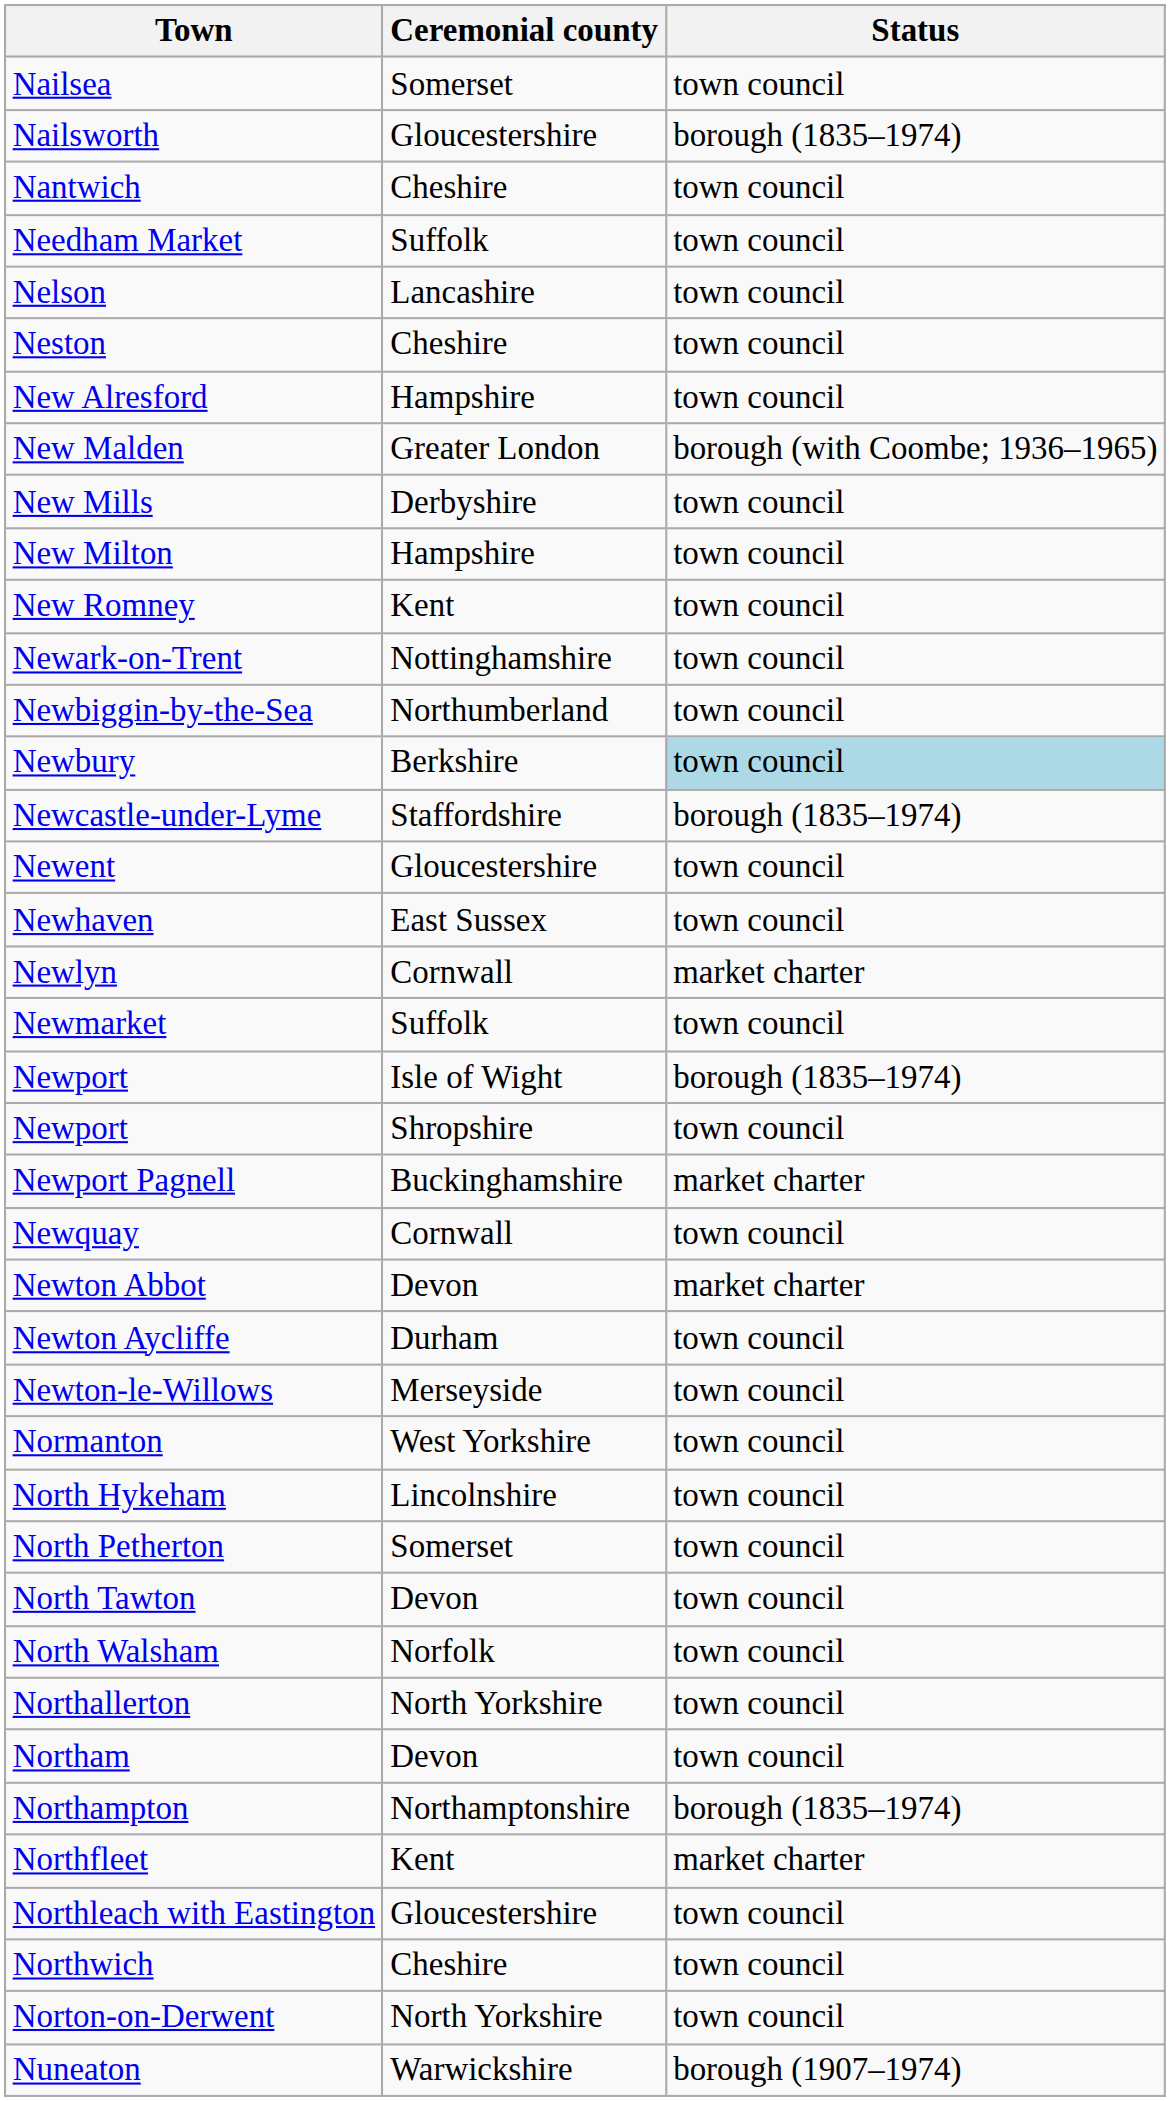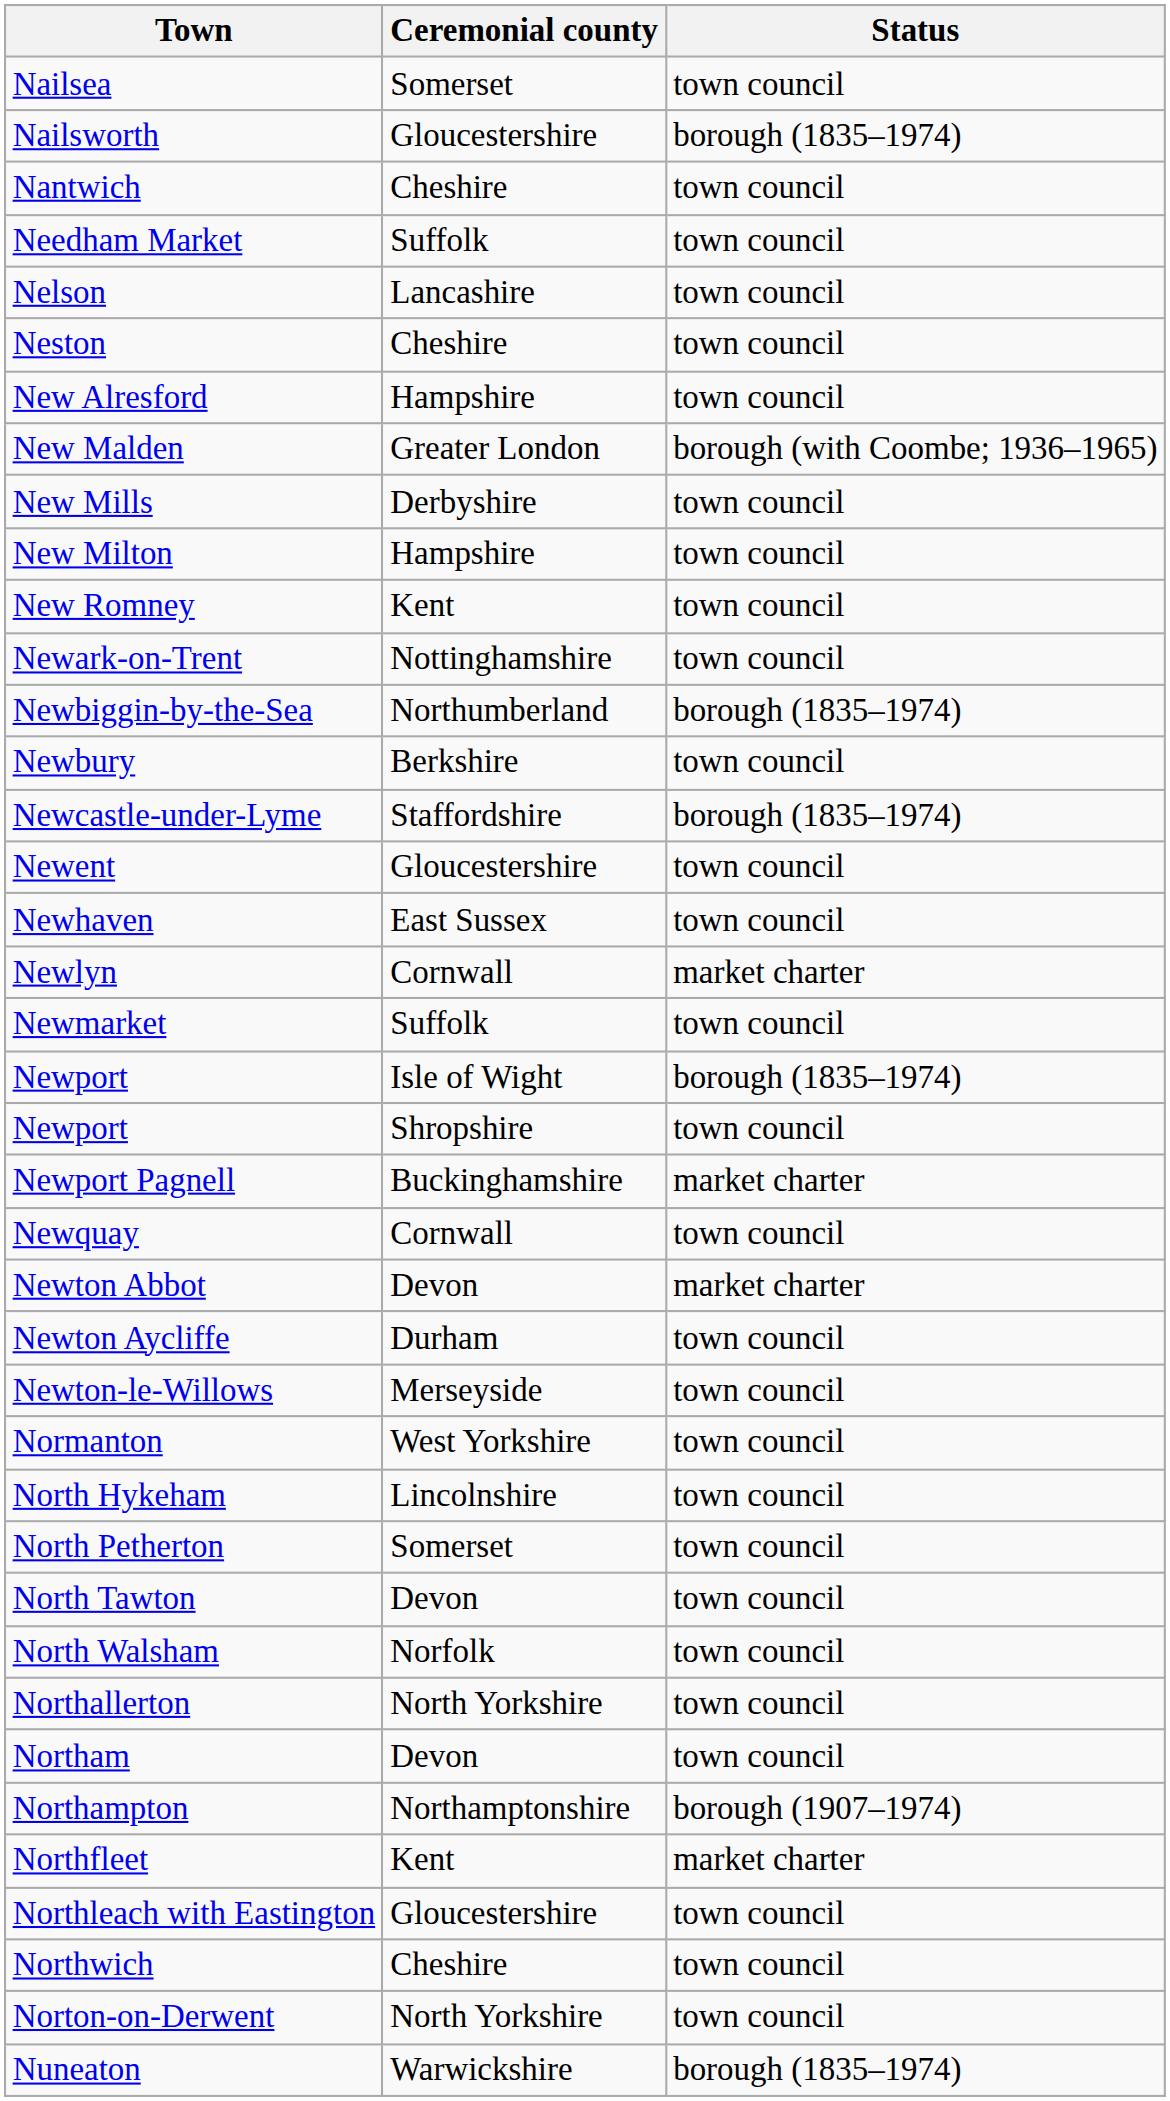Newbiggin-by-the-Sea | Status: town council -> borough (1835–1974)
Newbury | Status: lightblue background -> no background
Northampton | Status: borough (1835–1974) -> borough (1907–1974)
Nuneaton | Status: borough (1907–1974) -> borough (1835–1974)
